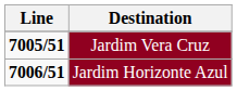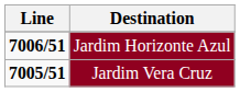rows swapped: Jardim Vera Cruz <-> Jardim Horizonte Azul
